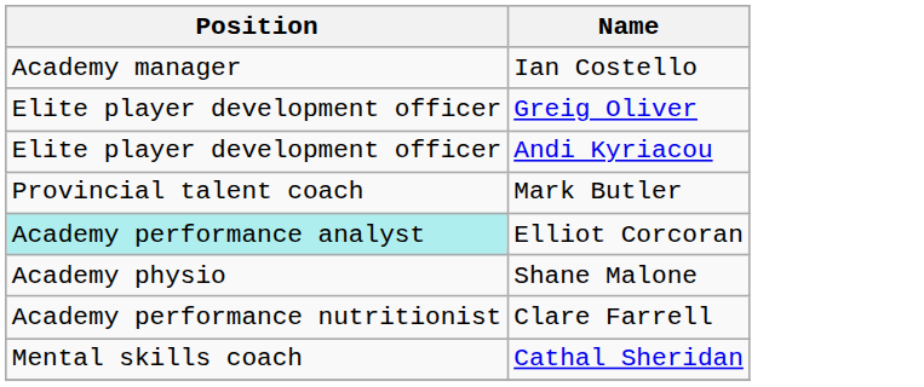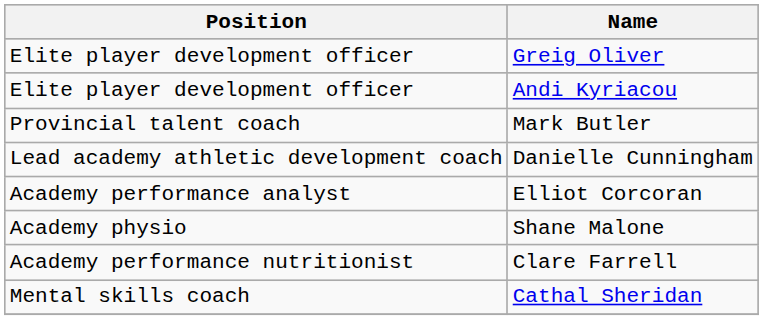- row: Academy manager | Ian Costello
+ row: Lead academy athletic development coach | Danielle Cunningham
Elliot Corcoran | Position: paleturquoise background -> no background
